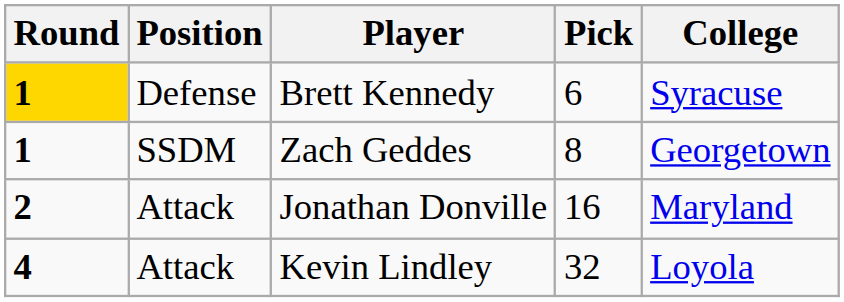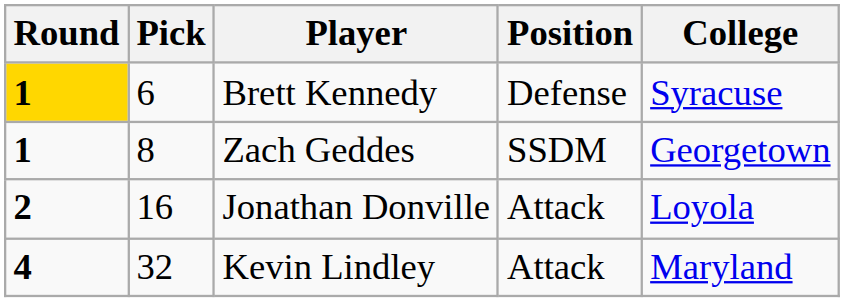columns swapped: Pick <-> Position
Jonathan Donville | College: Maryland -> Loyola
Kevin Lindley | College: Loyola -> Maryland
